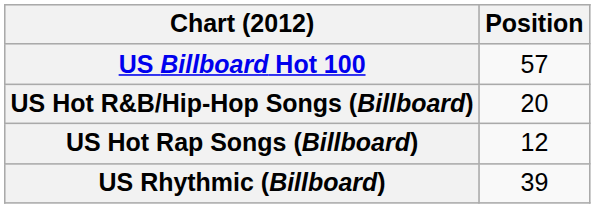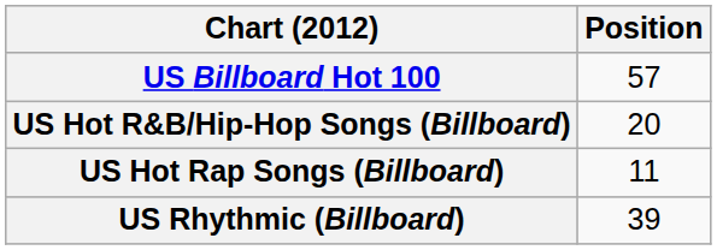US Hot Rap Songs (Billboard) | Position: 12 -> 11
